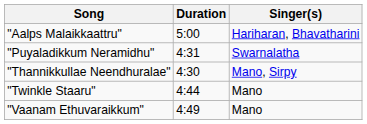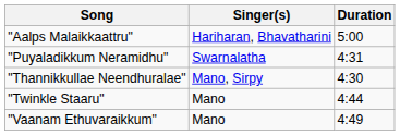columns swapped: Singer(s) <-> Duration
